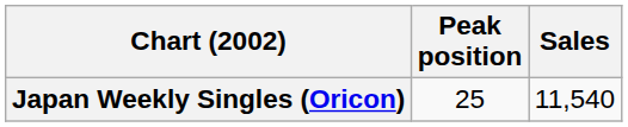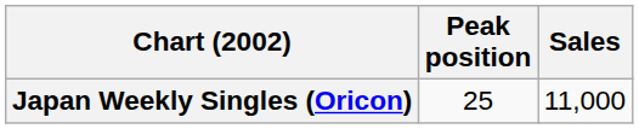Japan Weekly Singles (Oricon) | Sales: 11,540 -> 11,000
